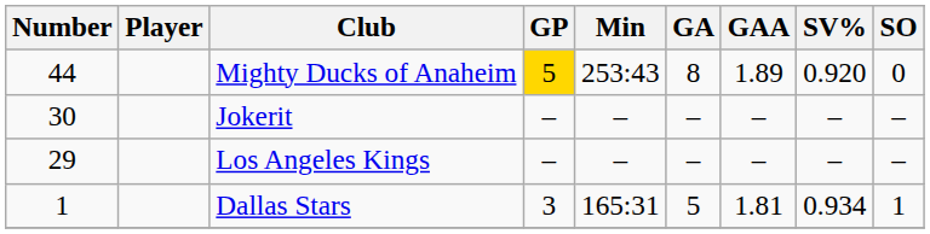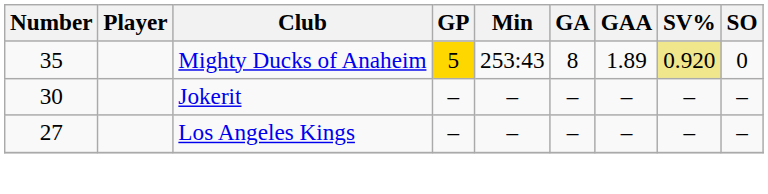Mighty Ducks of Anaheim | Number: 44 -> 35
Mighty Ducks of Anaheim | SV%: no background -> khaki background
Los Angeles Kings | Number: 29 -> 27
- row: 1 | Dallas Stars | 3 | 165:31 | 5 | 1.81 | 0.934 | 1
